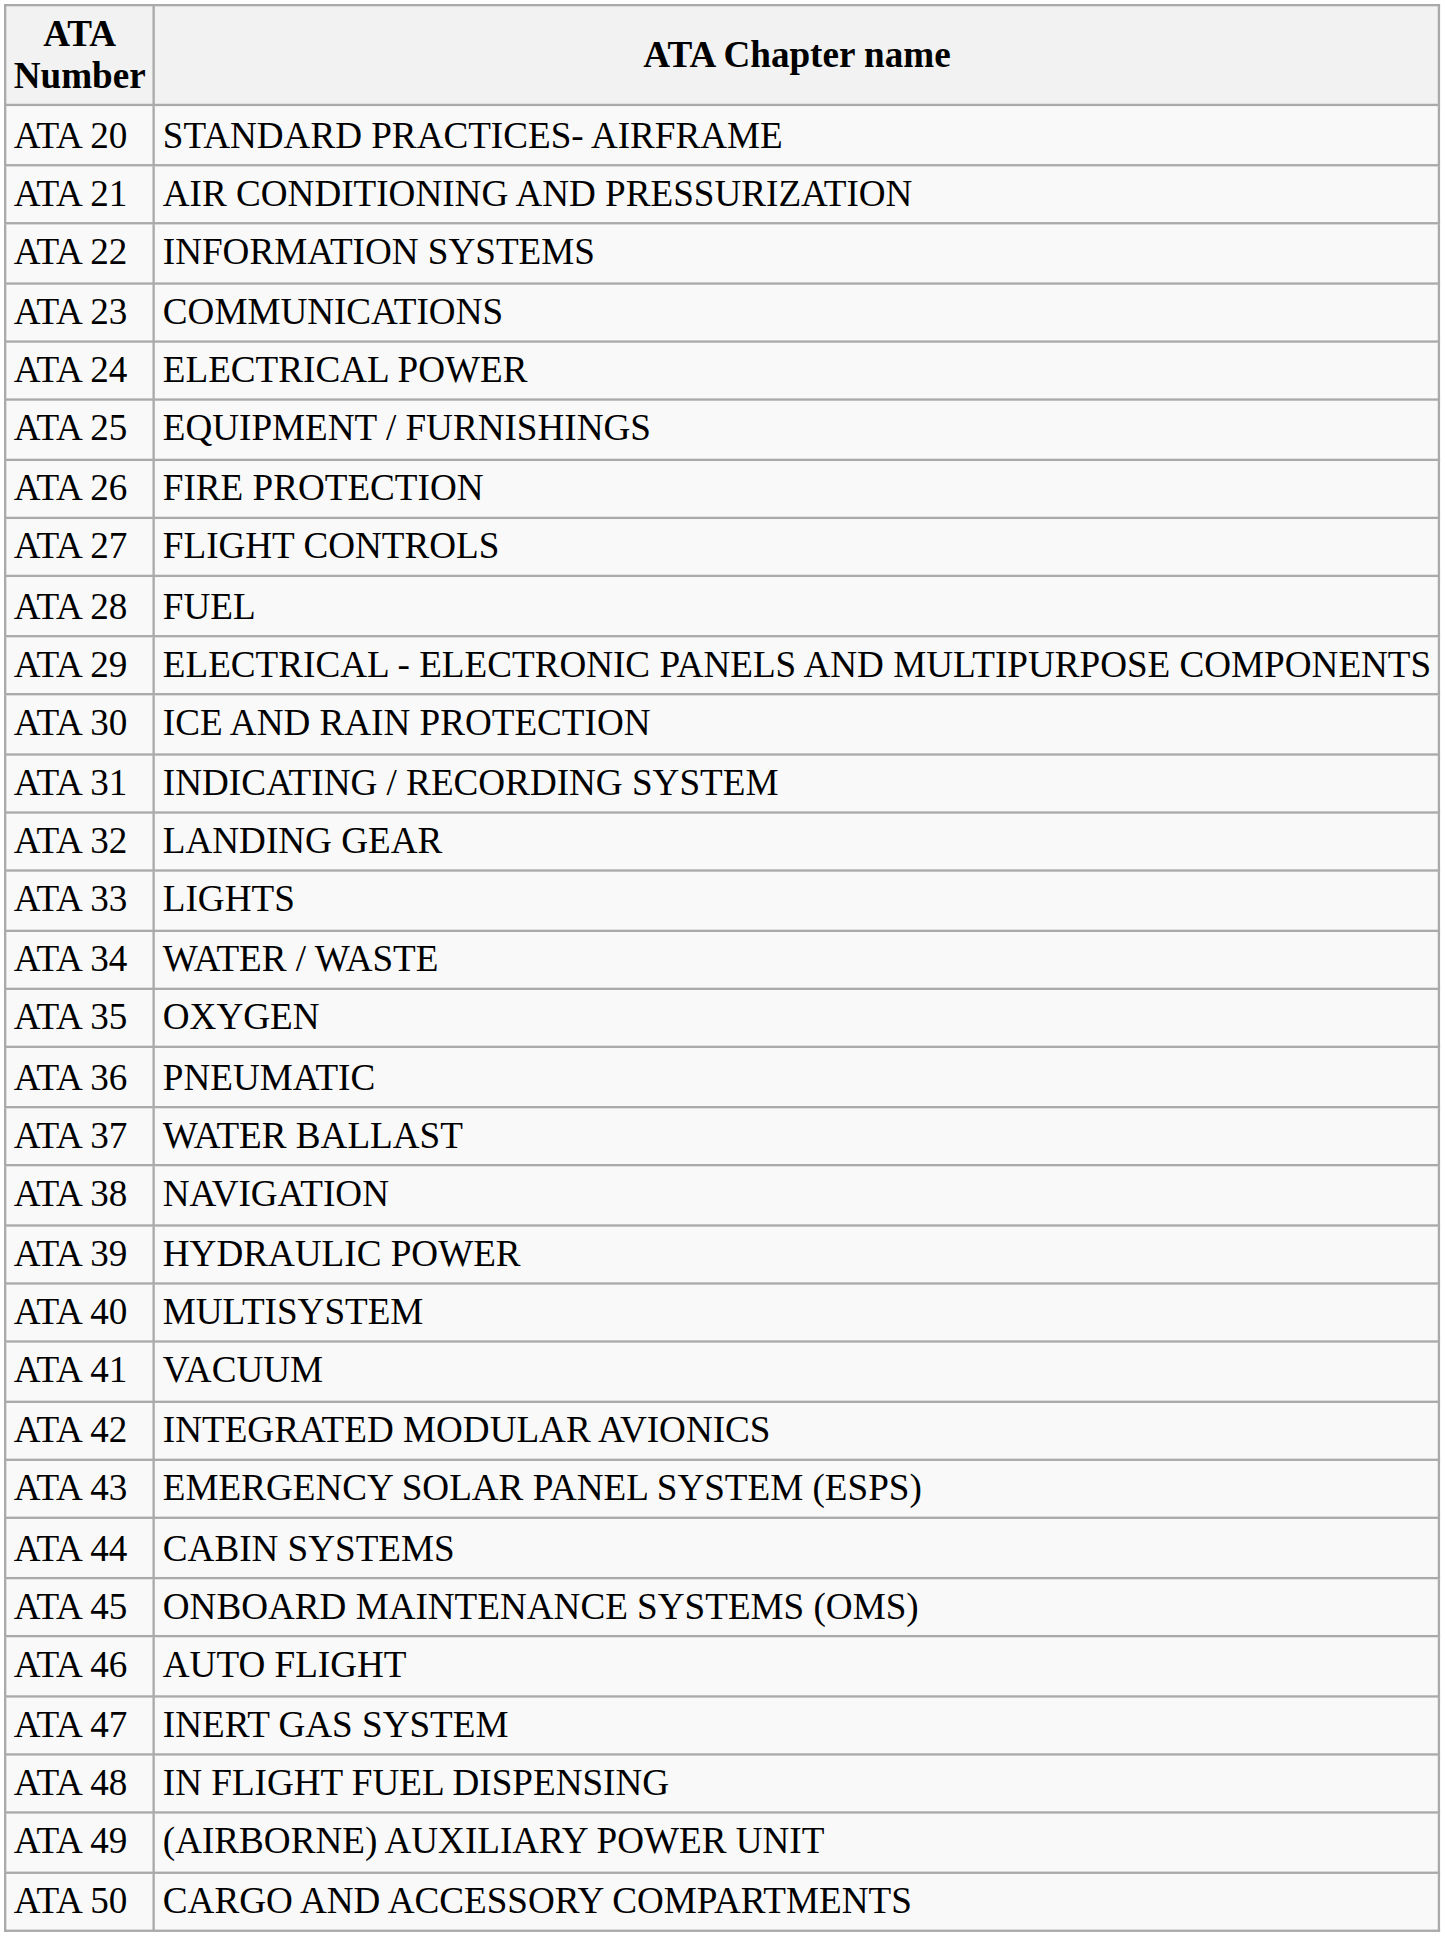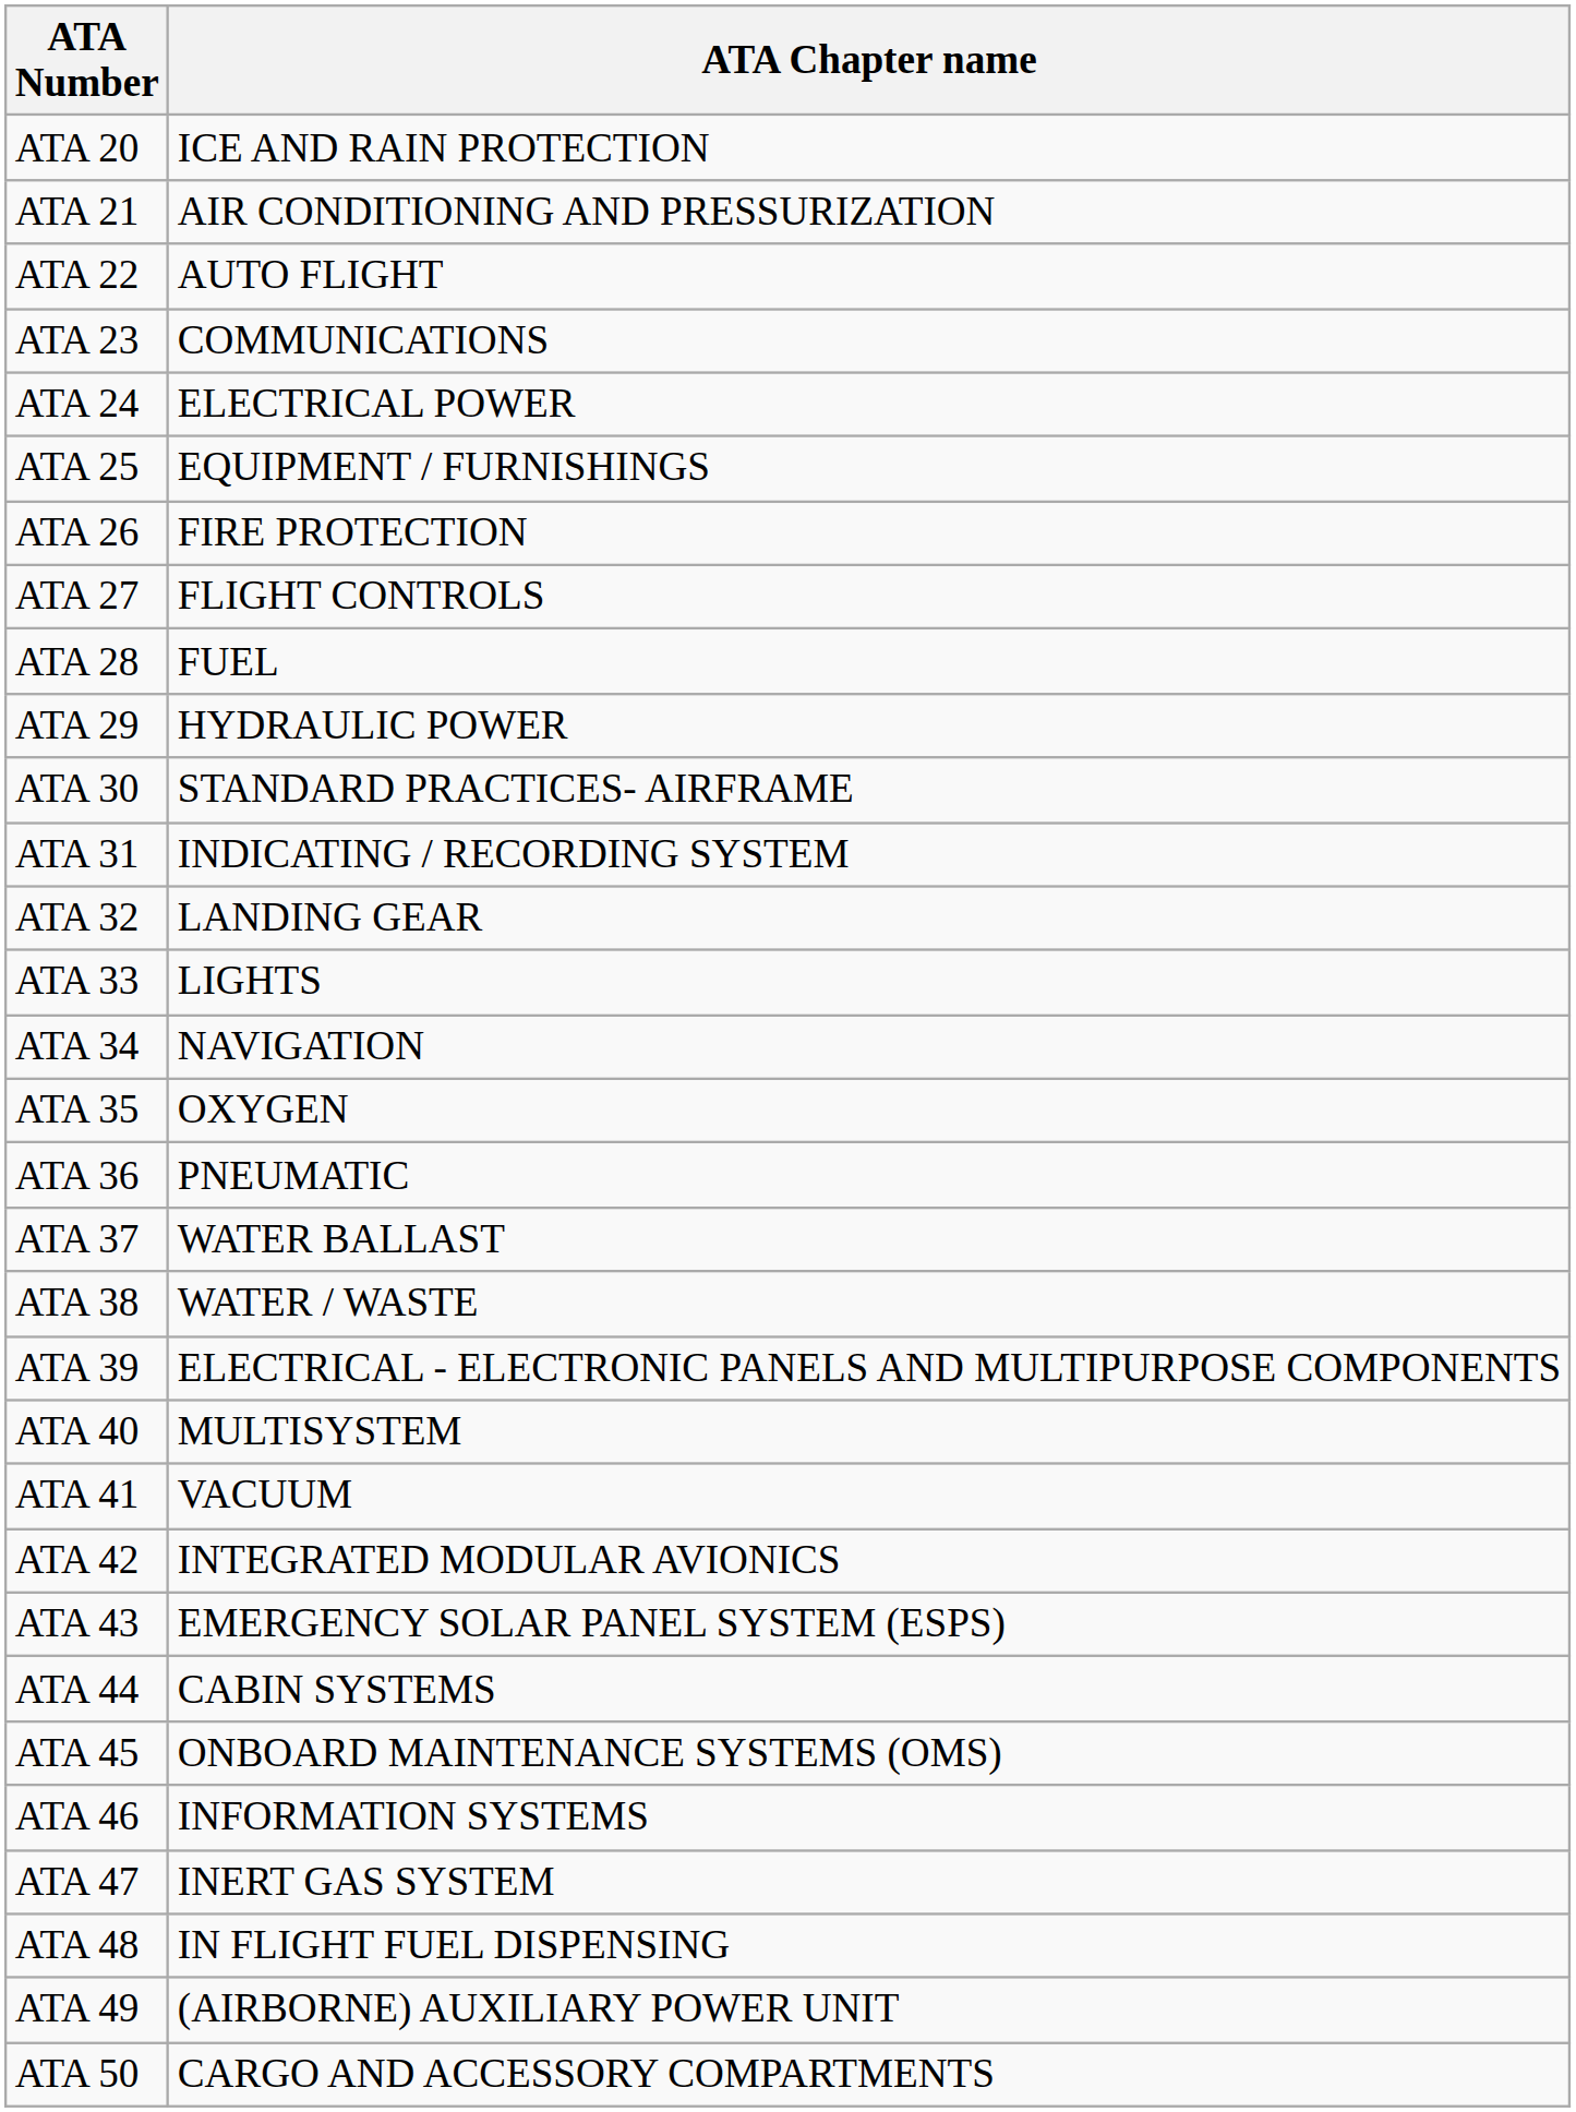ATA 20 | ATA Chapter name: STANDARD PRACTICES- AIRFRAME -> ICE AND RAIN PROTECTION
ATA 22 | ATA Chapter name: INFORMATION SYSTEMS -> AUTO FLIGHT
ATA 29 | ATA Chapter name: ELECTRICAL - ELECTRONIC PANELS AND MULTIPURPOSE COMPONENTS -> HYDRAULIC POWER
ATA 30 | ATA Chapter name: ICE AND RAIN PROTECTION -> STANDARD PRACTICES- AIRFRAME
ATA 34 | ATA Chapter name: WATER / WASTE -> NAVIGATION
ATA 38 | ATA Chapter name: NAVIGATION -> WATER / WASTE
ATA 39 | ATA Chapter name: HYDRAULIC POWER -> ELECTRICAL - ELECTRONIC PANELS AND MULTIPURPOSE COMPONENTS
ATA 46 | ATA Chapter name: AUTO FLIGHT -> INFORMATION SYSTEMS
